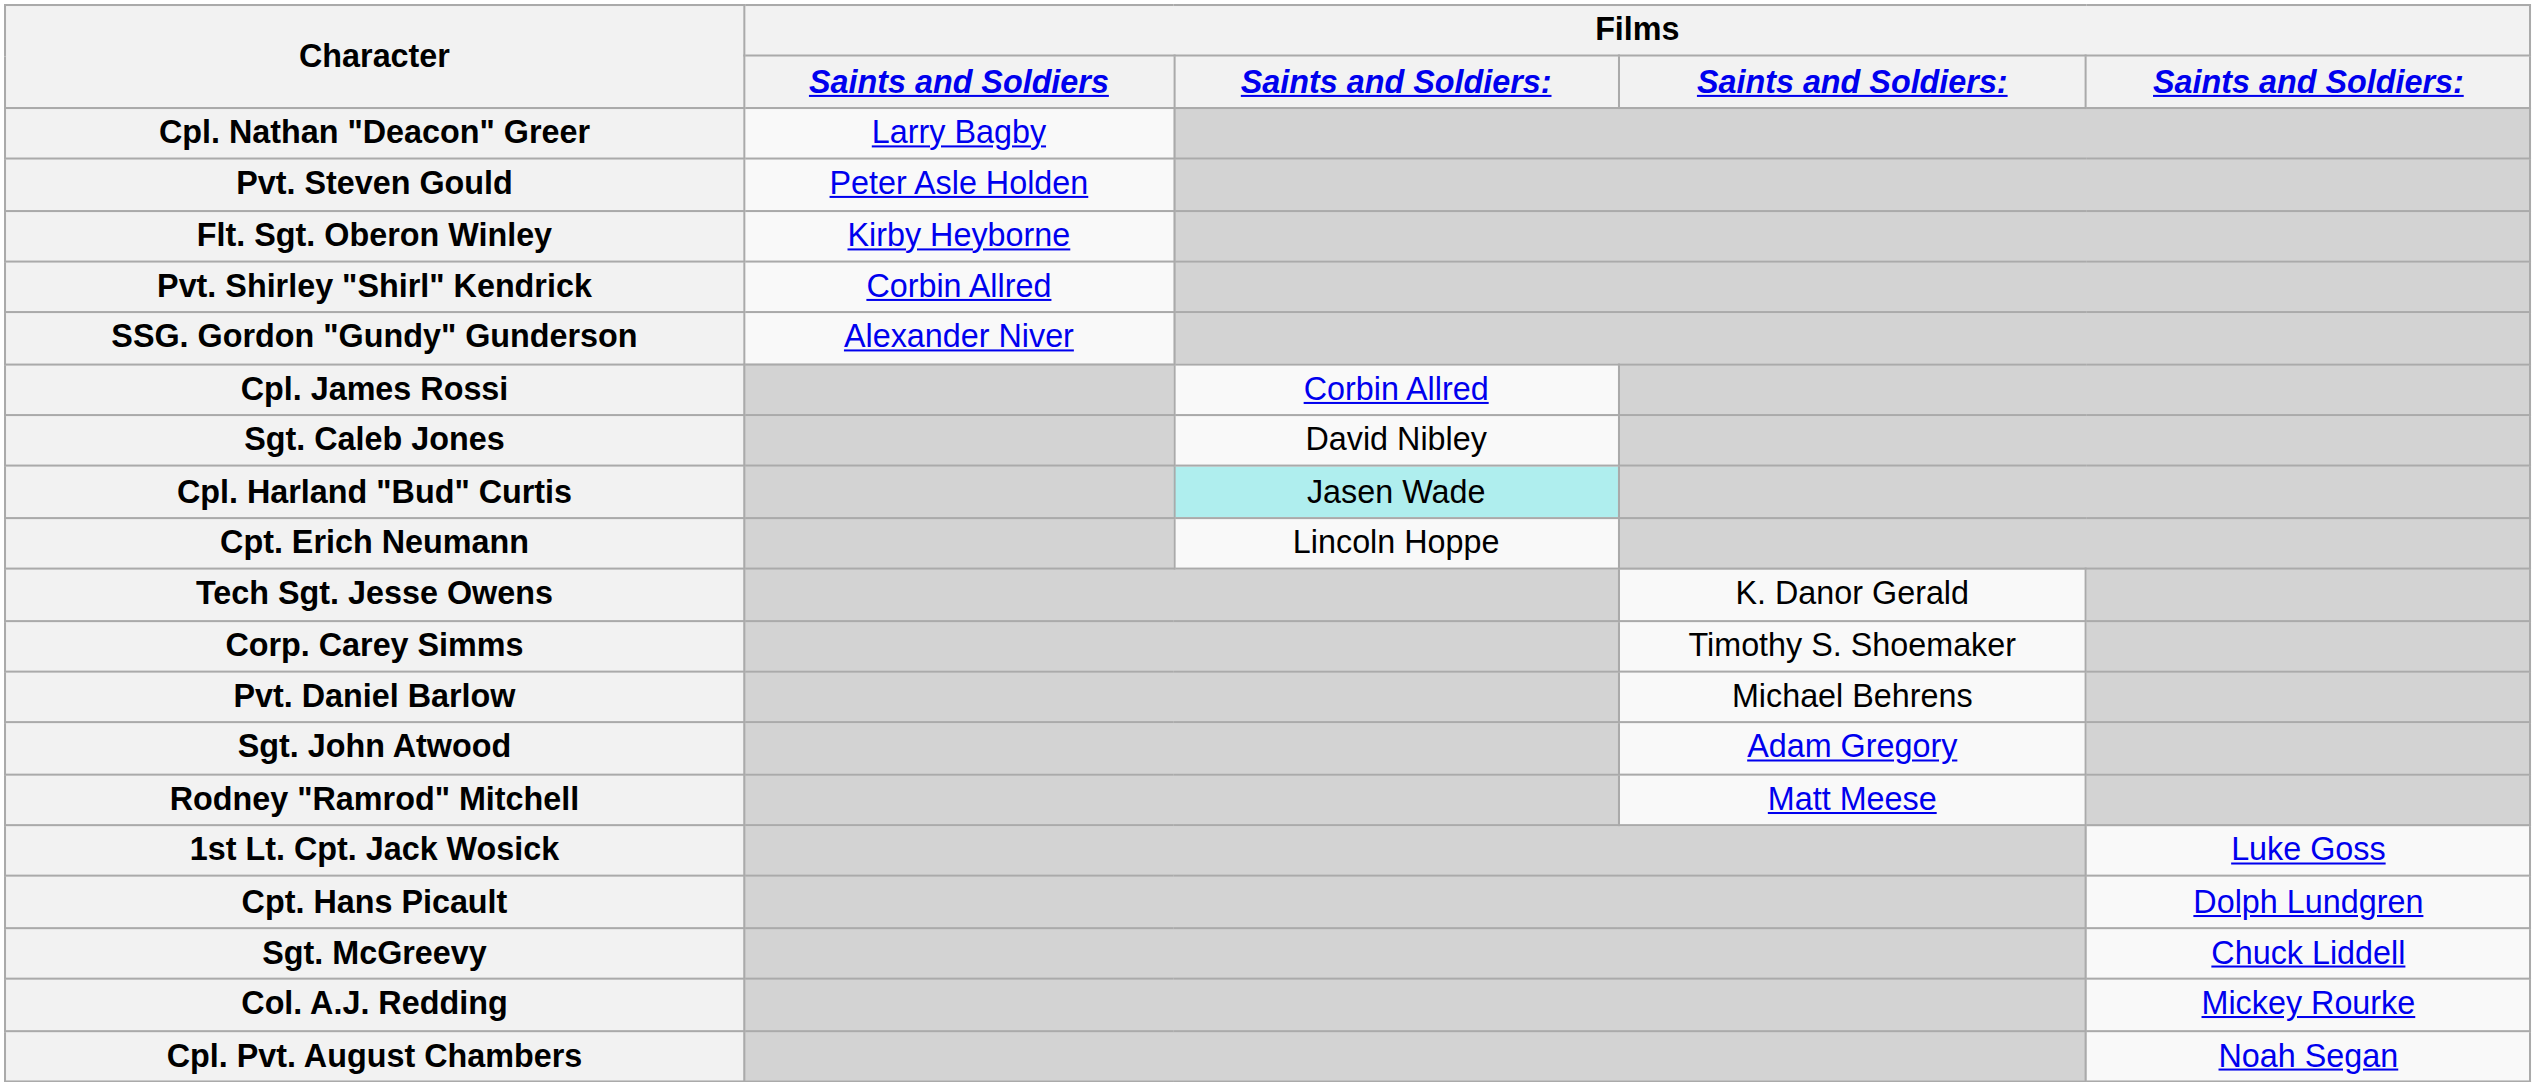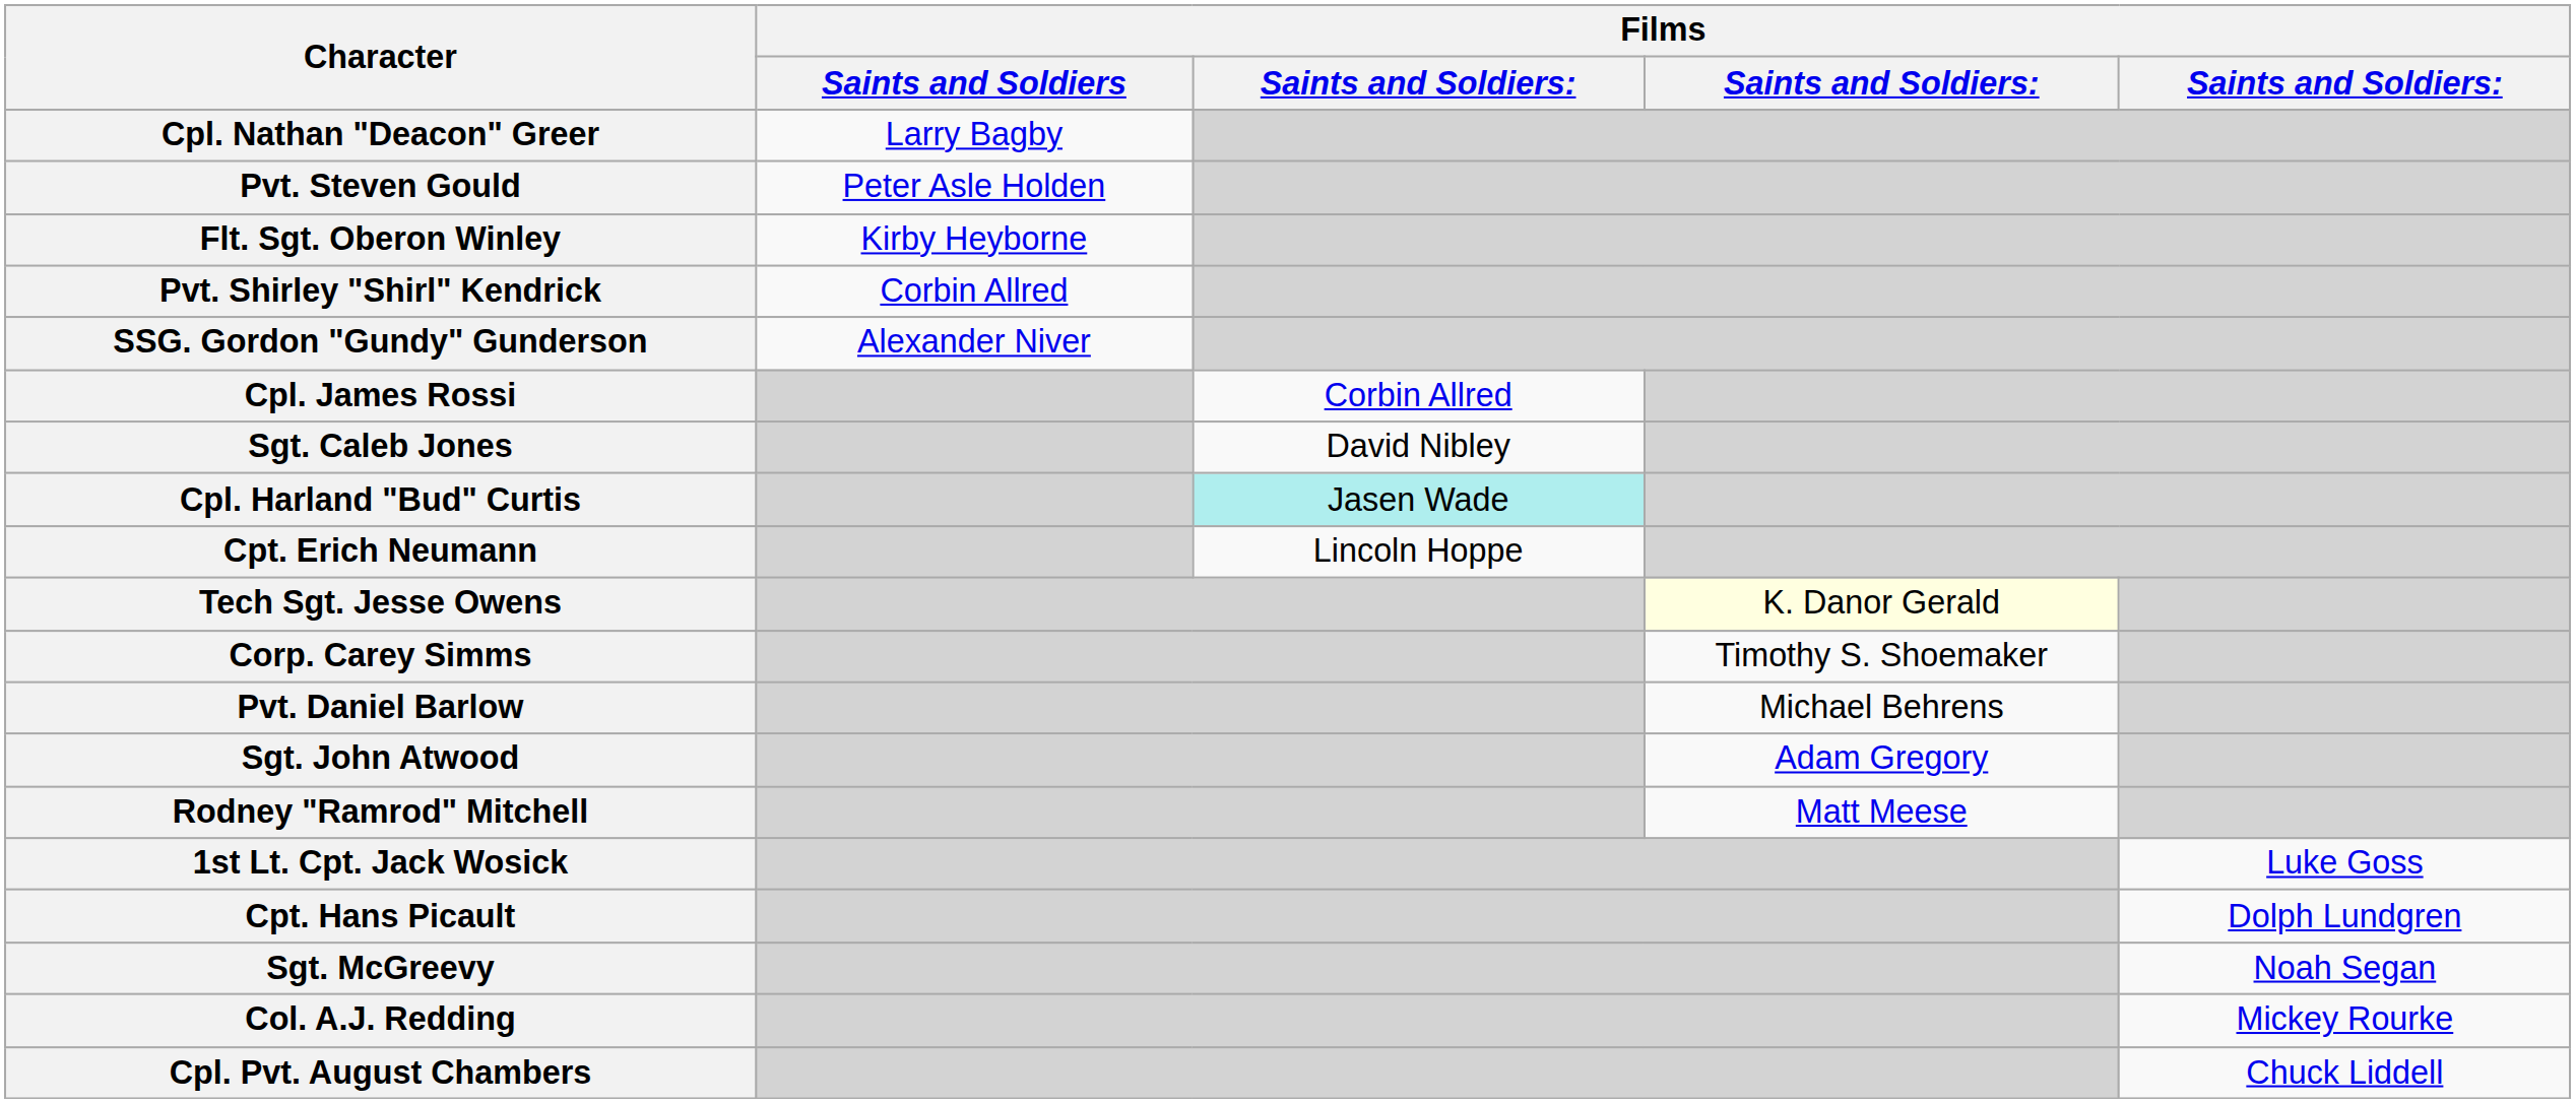Tech Sgt. Jesse Owens | column 4: no background -> lightyellow background
Sgt. McGreevy | column 5: Chuck Liddell -> Noah Segan
Cpl. Pvt. August Chambers | column 5: Noah Segan -> Chuck Liddell
